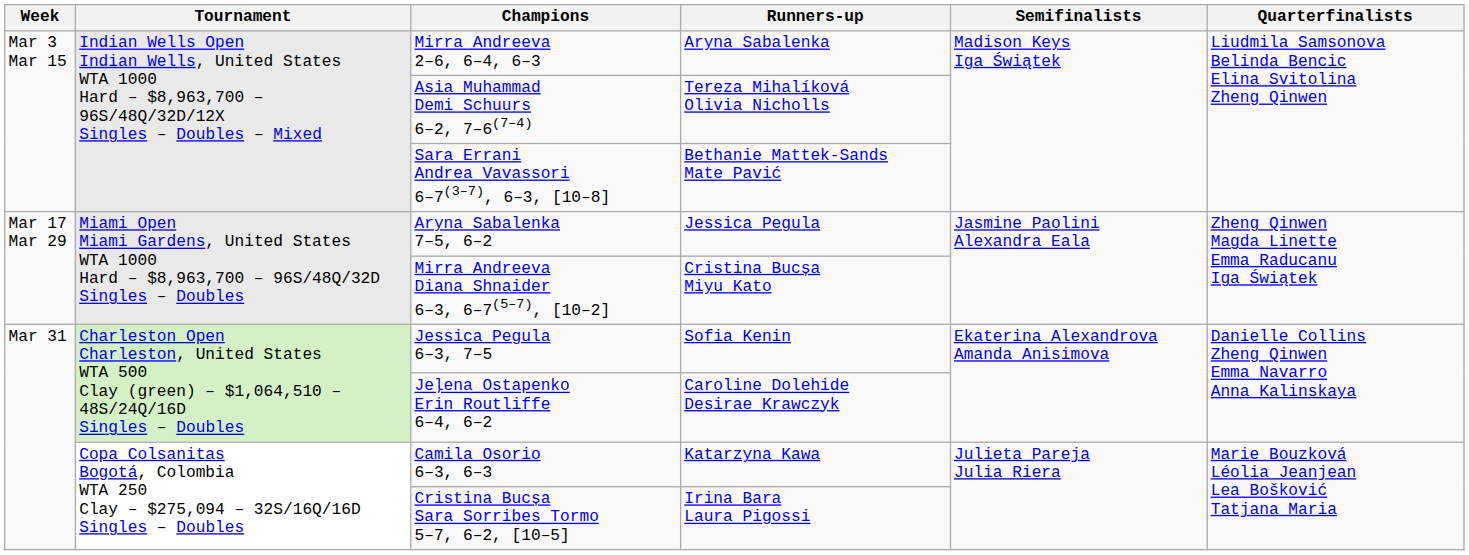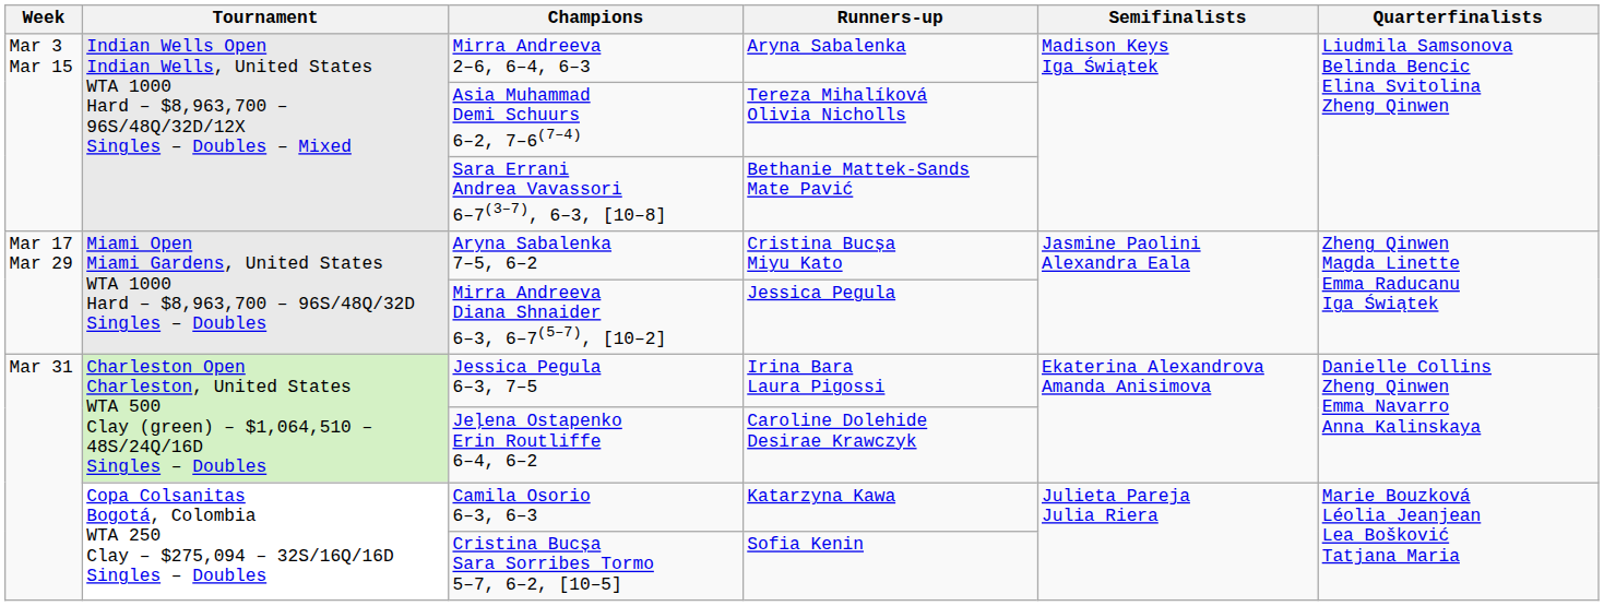Aryna Sabalenka 7–5, 6–2 | Runners-up: Jessica Pegula -> Cristina Bucșa Miyu Kato
Mirra Andreeva Diana Shnaider 6–3, 6–7(5–7), [10–2] | Runners-up: Cristina Bucșa Miyu Kato -> Jessica Pegula
Jessica Pegula 6–3, 7–5 | Runners-up: Sofia Kenin -> Irina Bara Laura Pigossi
Cristina Bucșa Sara Sorribes Tormo 5–7, 6–2, [10–5] | Runners-up: Irina Bara Laura Pigossi -> Sofia Kenin
